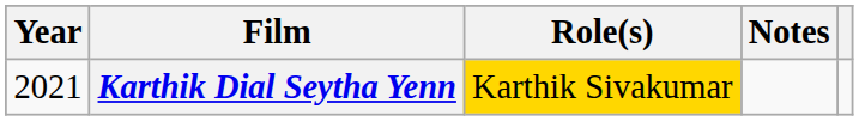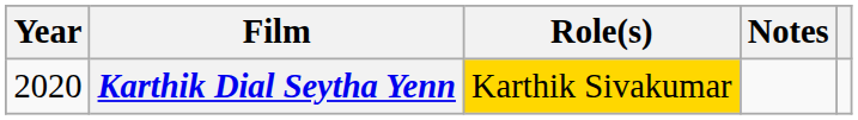Karthik Dial Seytha Yenn | Year: 2021 -> 2020
